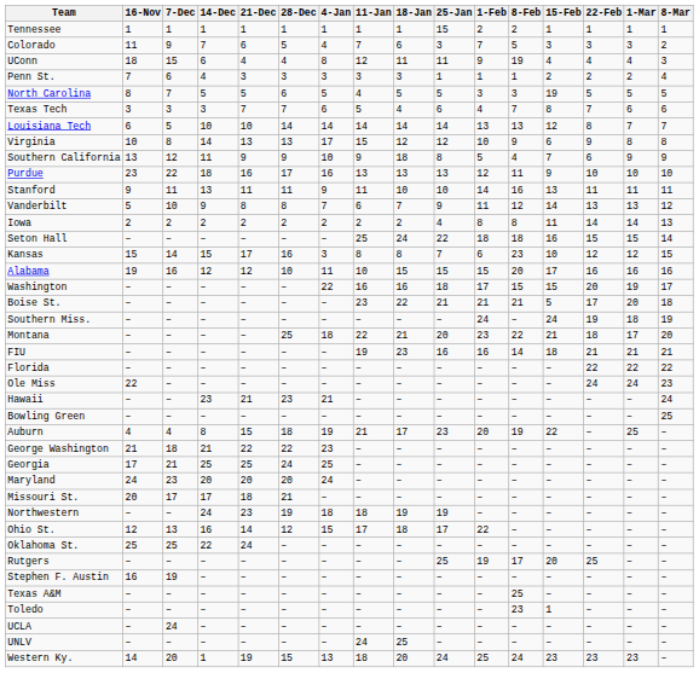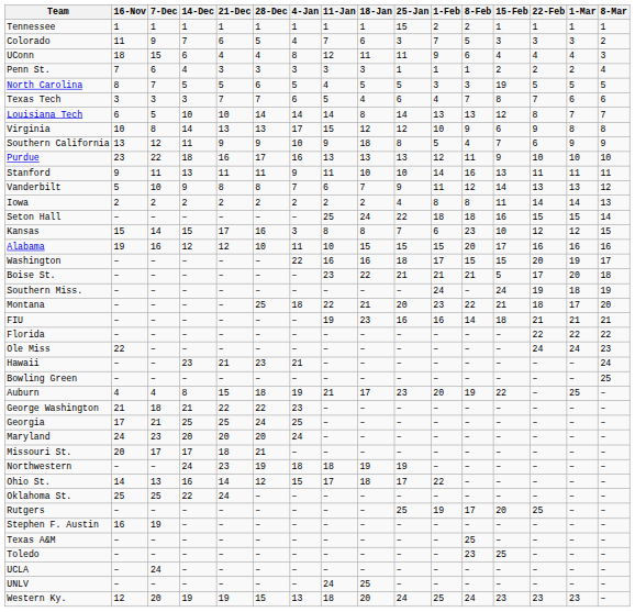UConn | 8-Feb: 19 -> 6
Louisiana Tech | 18-Jan: 14 -> 8
Ohio St. | 16-Nov: 12 -> 14
Toledo | 15-Feb: 1 -> 25
Western Ky. | 16-Nov: 14 -> 12
Western Ky. | 14-Dec: 1 -> 19
